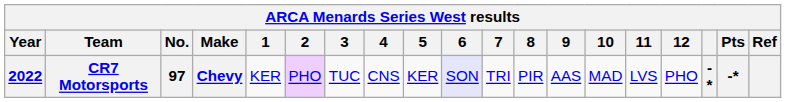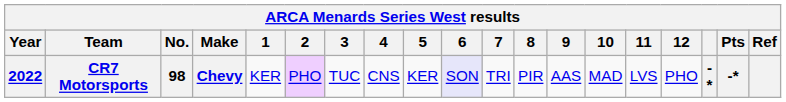CR7 Motorsports | No.: 97 -> 98
